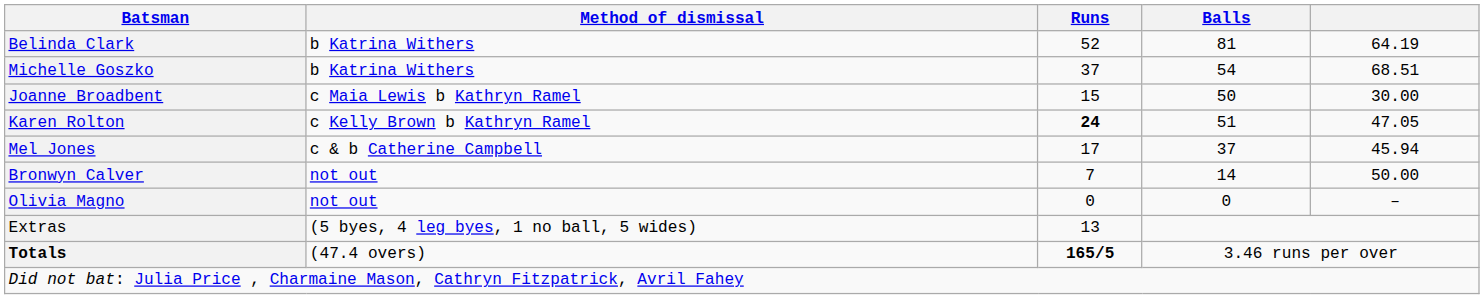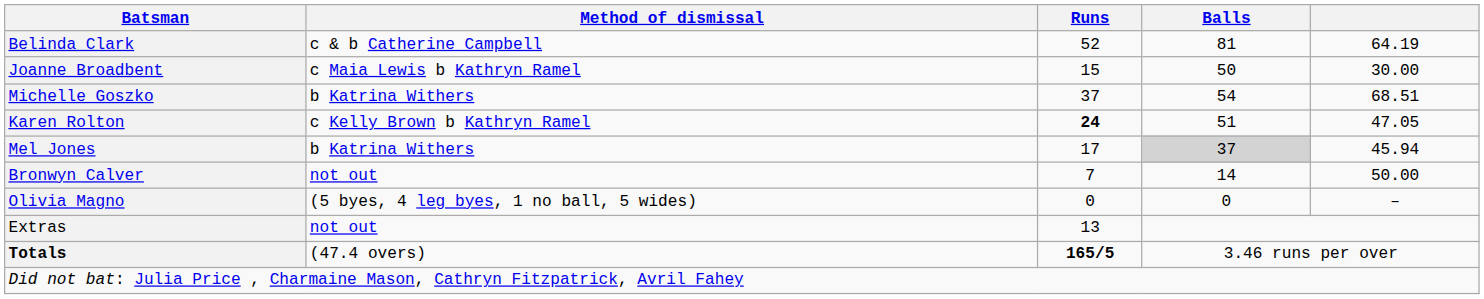Belinda Clark | Method of dismissal: b Katrina Withers -> c & b Catherine Campbell
rows swapped: Joanne Broadbent <-> Michelle Goszko
Mel Jones | Method of dismissal: c & b Catherine Campbell -> b Katrina Withers
Mel Jones | Balls: no background -> lightgrey background
Olivia Magno | Method of dismissal: not out -> (5 byes, 4 leg byes, 1 no ball, 5 wides)
Extras | Method of dismissal: (5 byes, 4 leg byes, 1 no ball, 5 wides) -> not out
